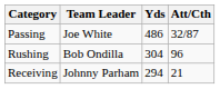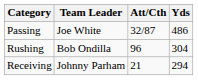columns swapped: Att/Cth <-> Yds
